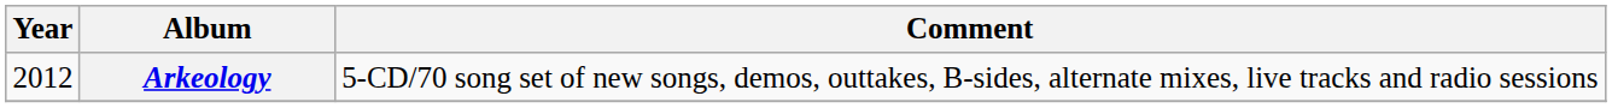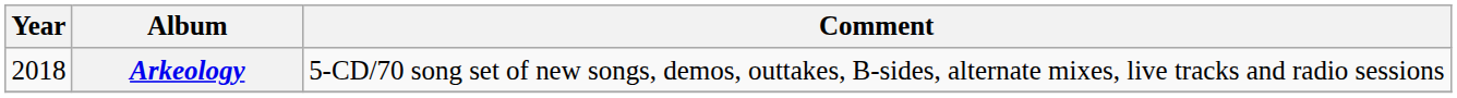Arkeology | Year: 2012 -> 2018
